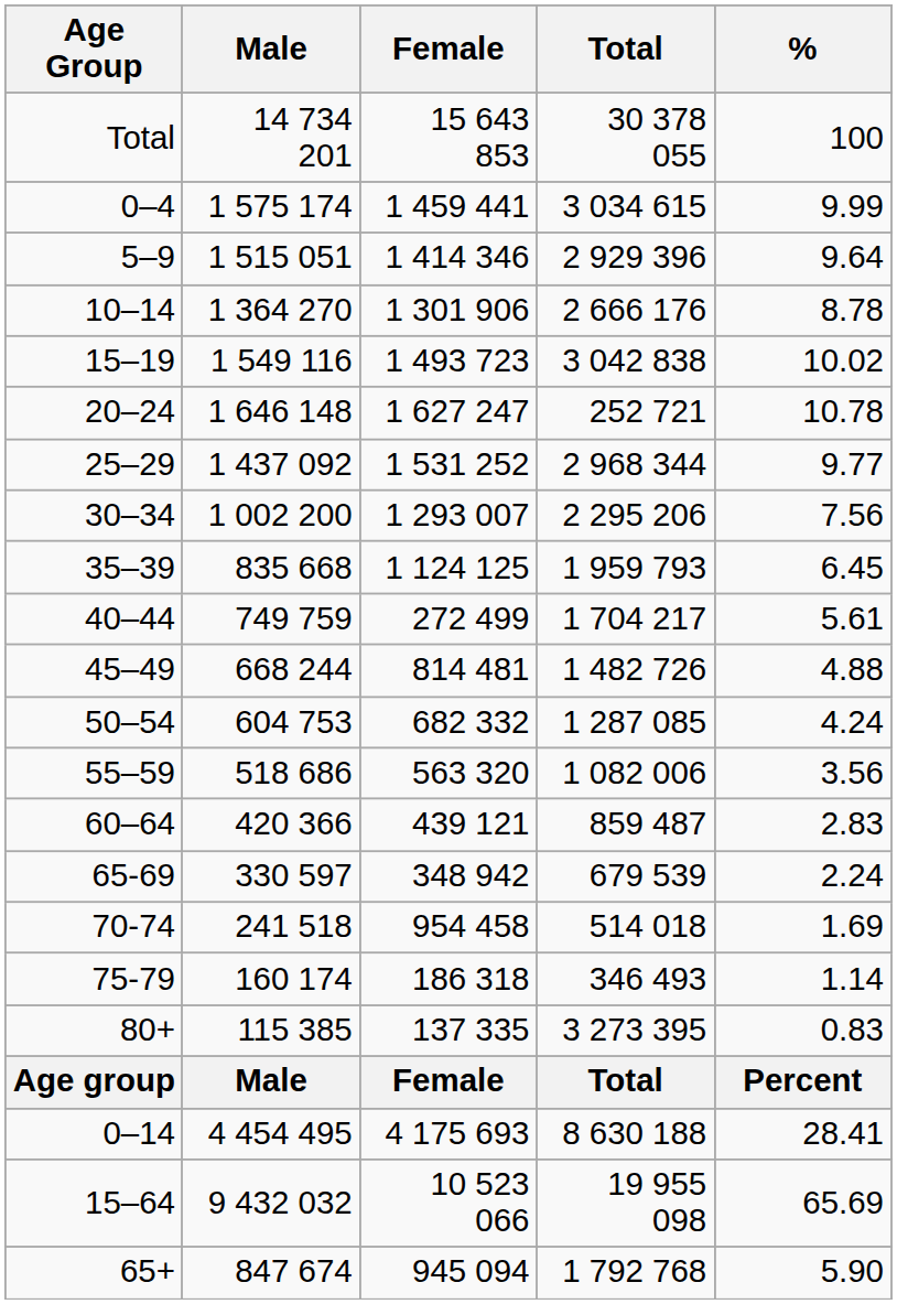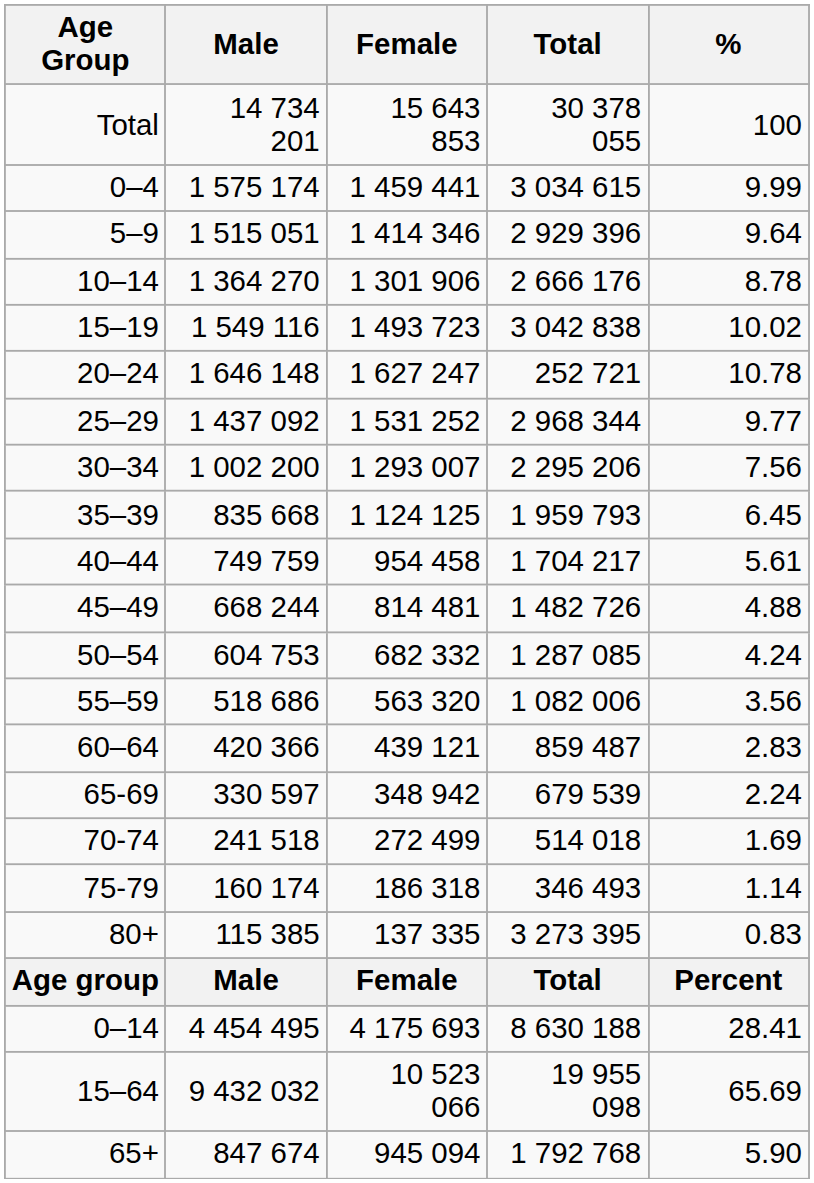40–44 | Female: 272 499 -> 954 458
70-74 | Female: 954 458 -> 272 499
